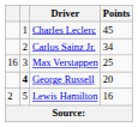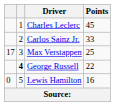Carlos Sainz Jr. | Points: 34 -> 33
Max Verstappen | column 1: 16 -> 17
George Russell | Points: 20 -> 22
Lewis Hamilton | column 1: 2 -> 0
